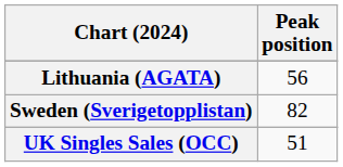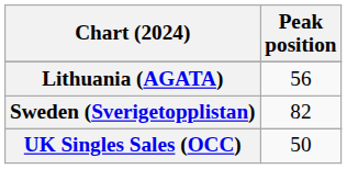UK Singles Sales (OCC) | Peak position: 51 -> 50
